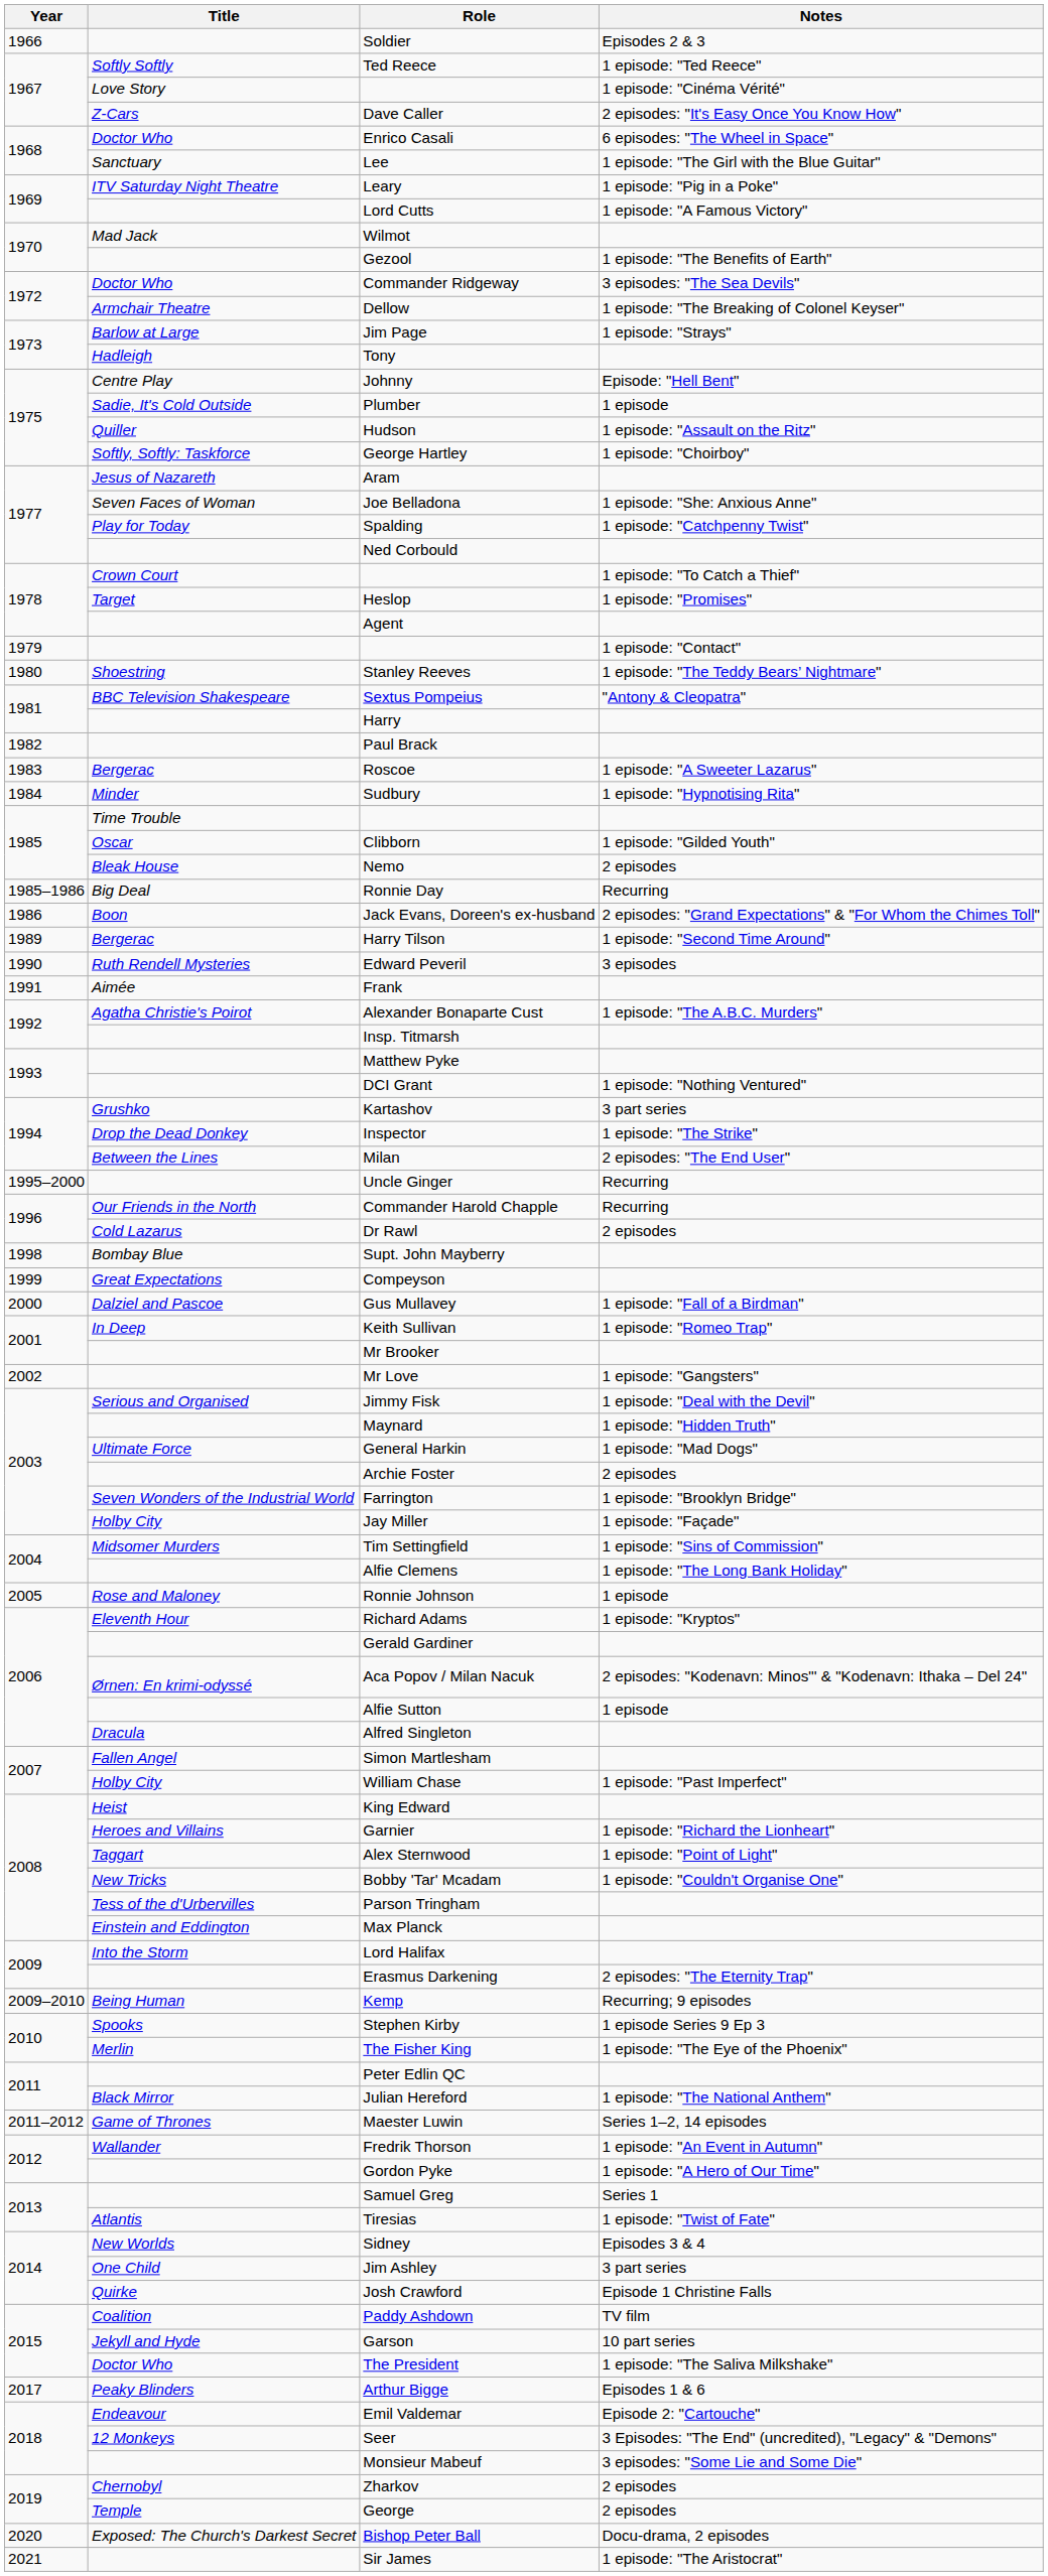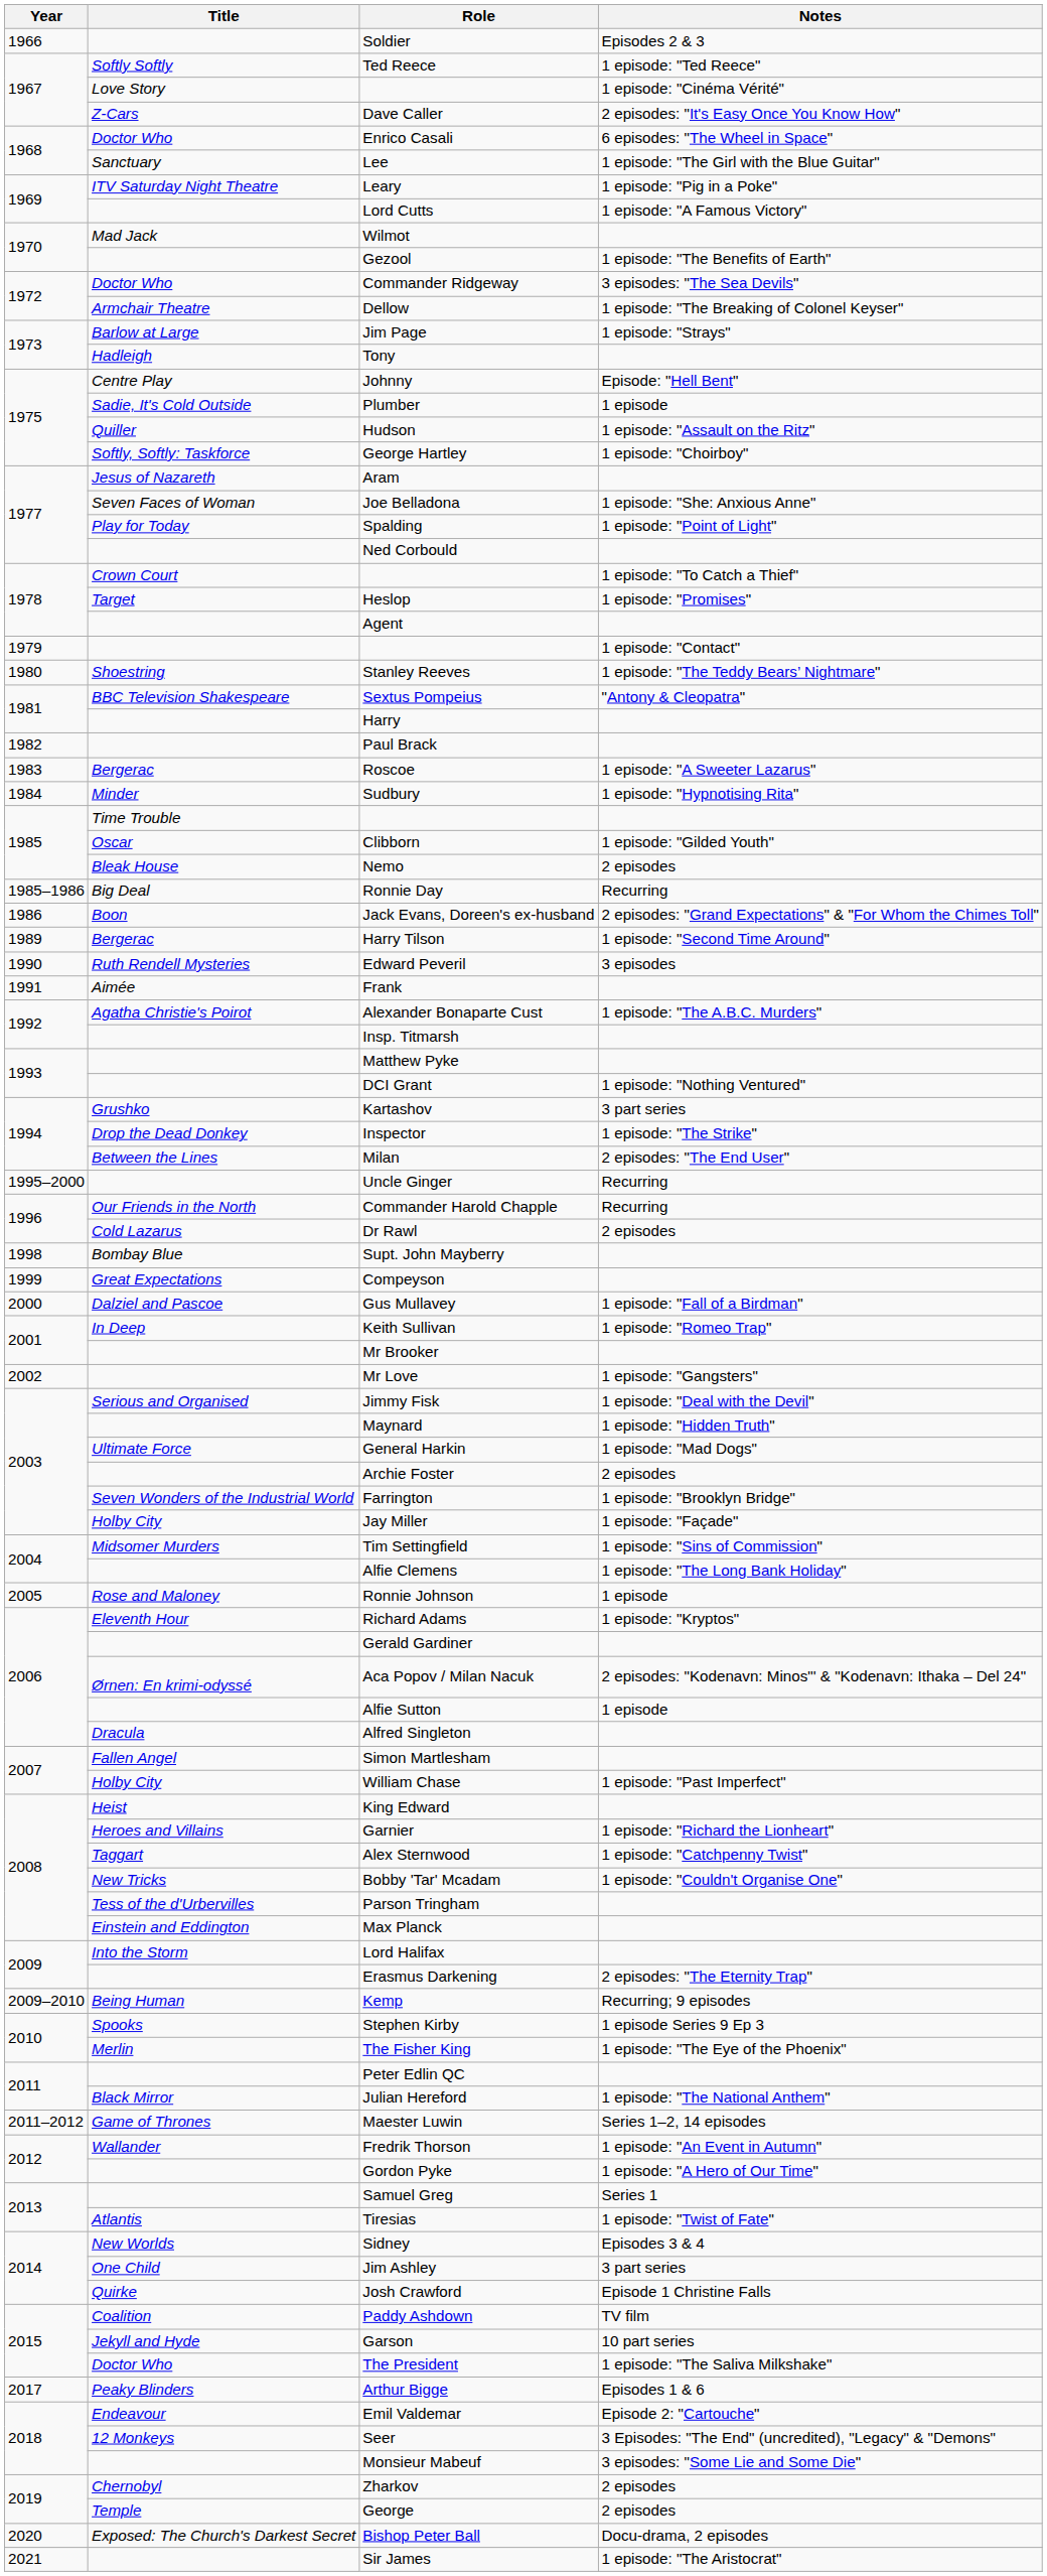Spalding | Notes: 1 episode: "Catchpenny Twist" -> 1 episode: "Point of Light"
Alex Sternwood | Notes: 1 episode: "Point of Light" -> 1 episode: "Catchpenny Twist"
